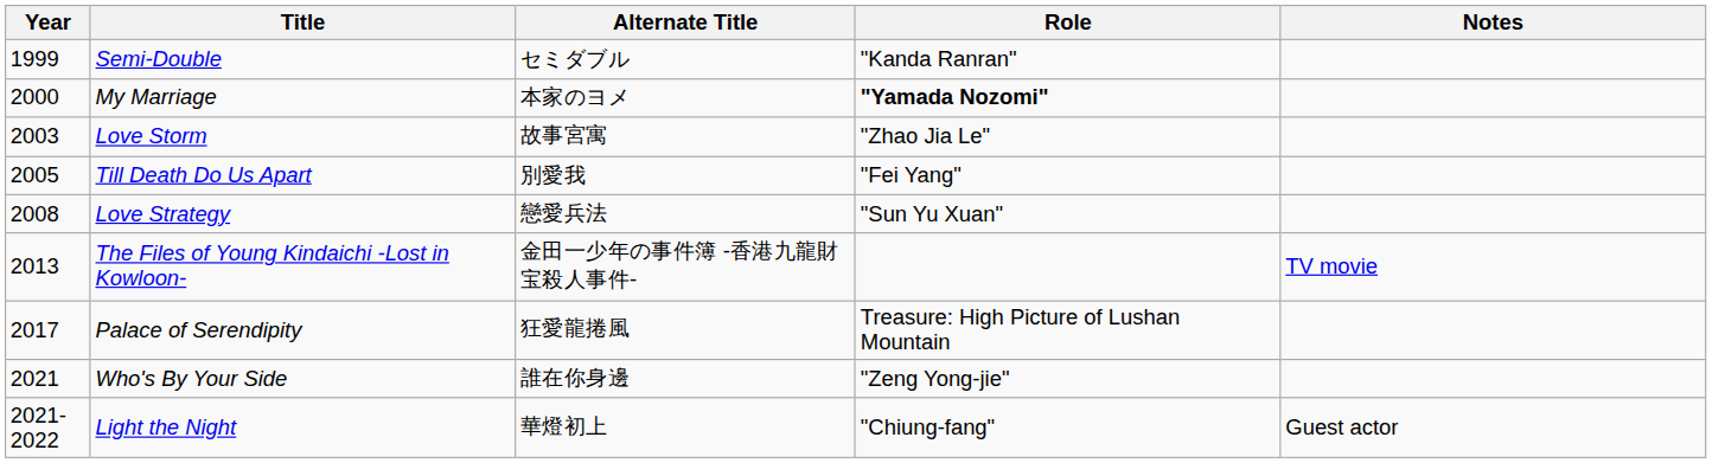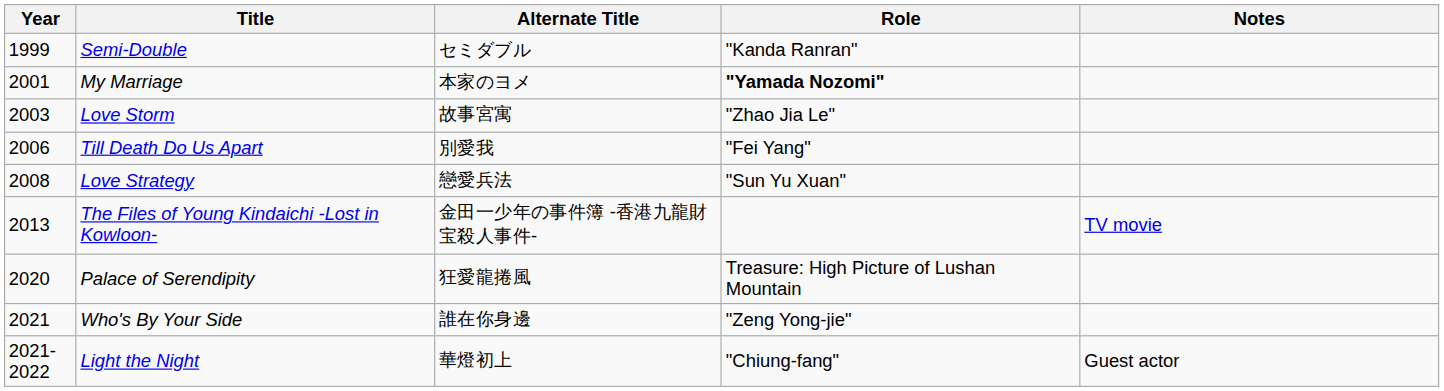My Marriage | Year: 2000 -> 2001
Till Death Do Us Apart | Year: 2005 -> 2006
Palace of Serendipity | Year: 2017 -> 2020
